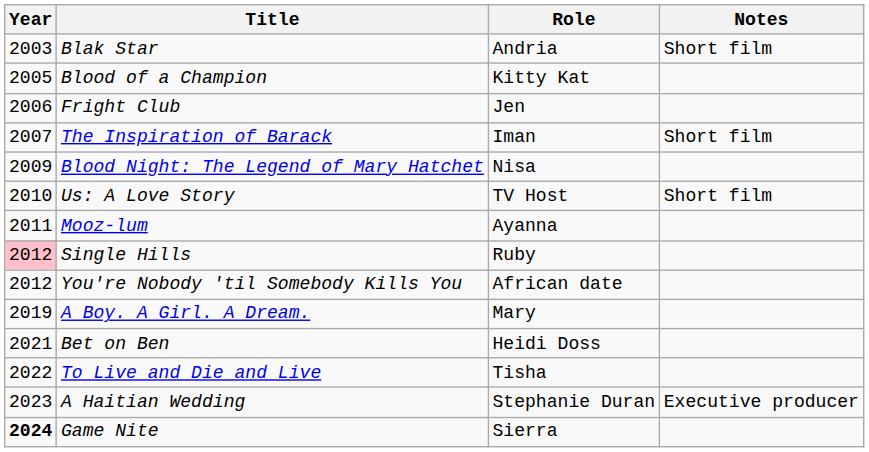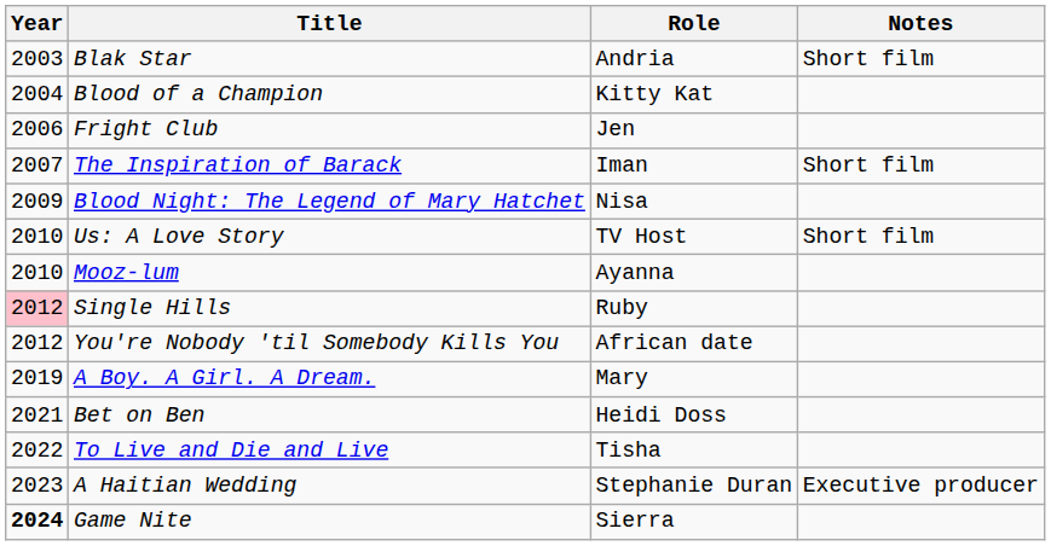Blood of a Champion | Year: 2005 -> 2004
Mooz-lum | Year: 2011 -> 2010
